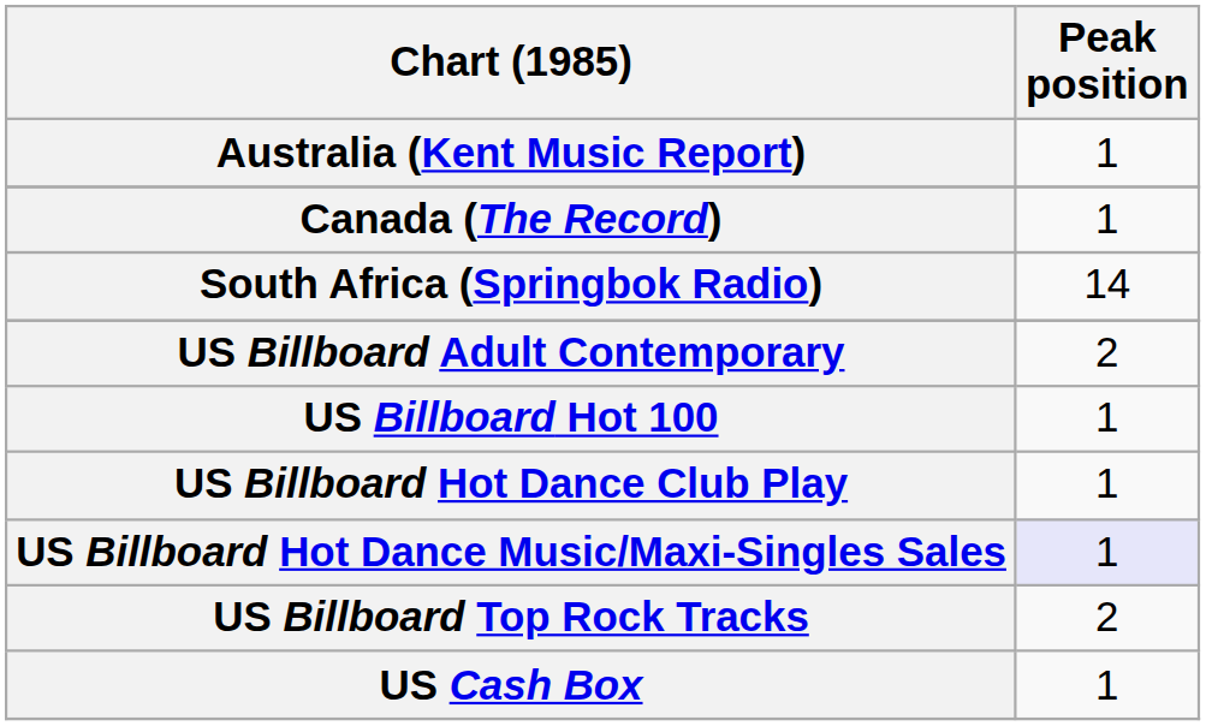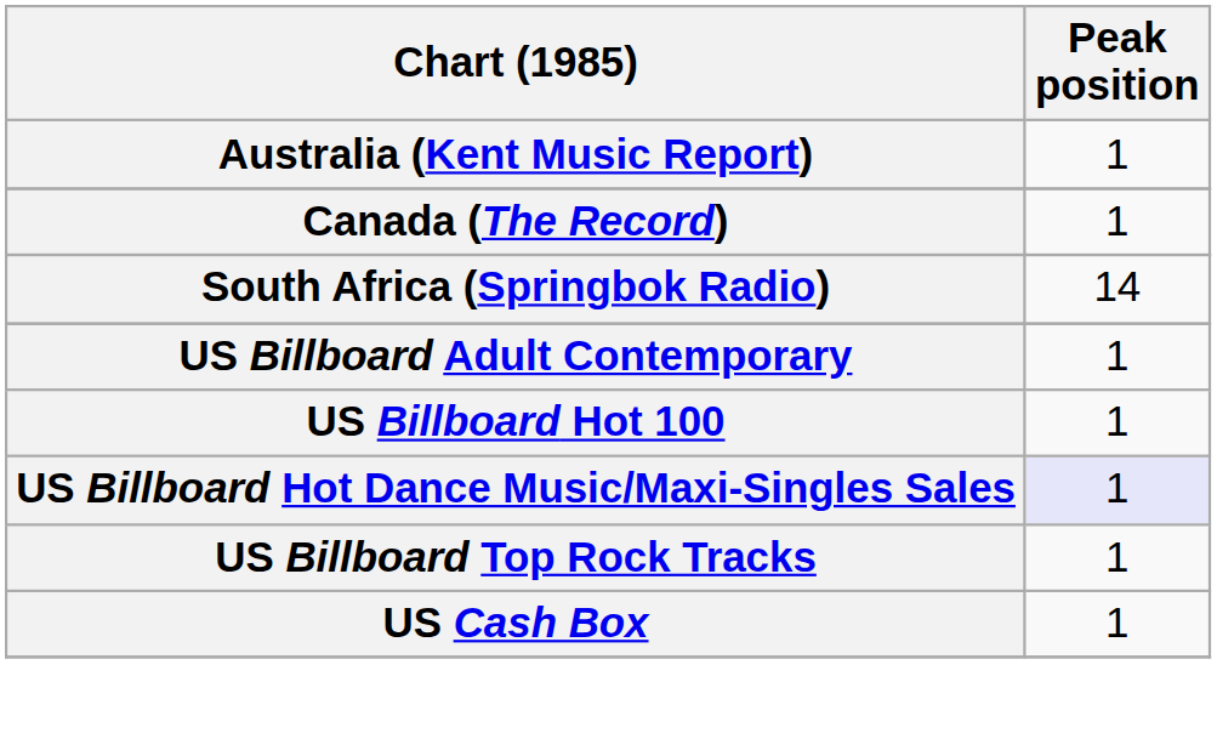US Billboard Adult Contemporary | Peak position: 2 -> 1
- row: US Billboard Hot Dance Club Play | 1
US Billboard Top Rock Tracks | Peak position: 2 -> 1
